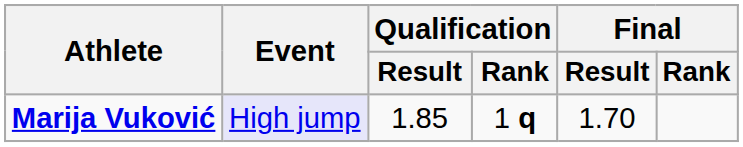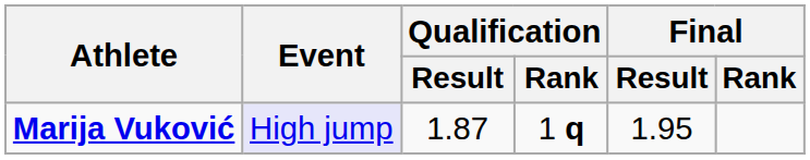Marija Vuković | Qualification / Result: 1.85 -> 1.87
Marija Vuković | Final / Result: 1.70 -> 1.95
